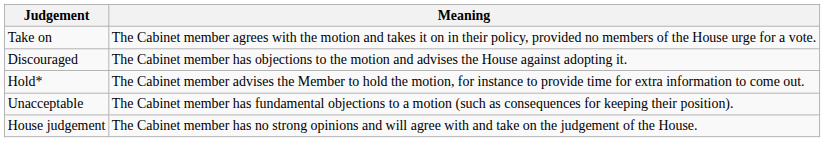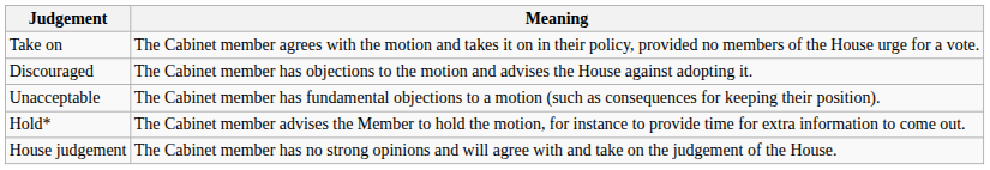rows swapped: Unacceptable <-> Hold*
